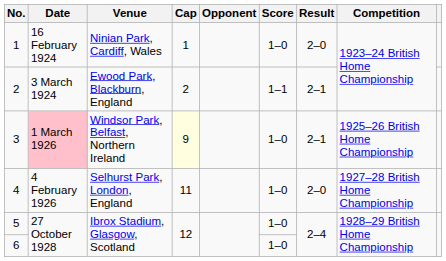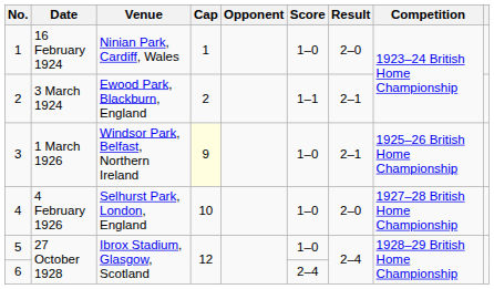3 | Date: pink background -> no background
4 | Cap: 11 -> 10
6 | Score: 1–0 -> 2–4
